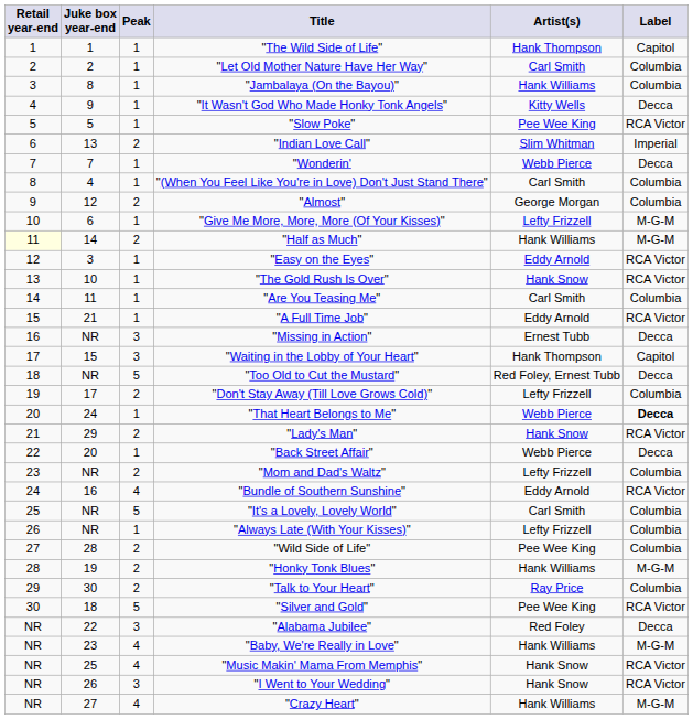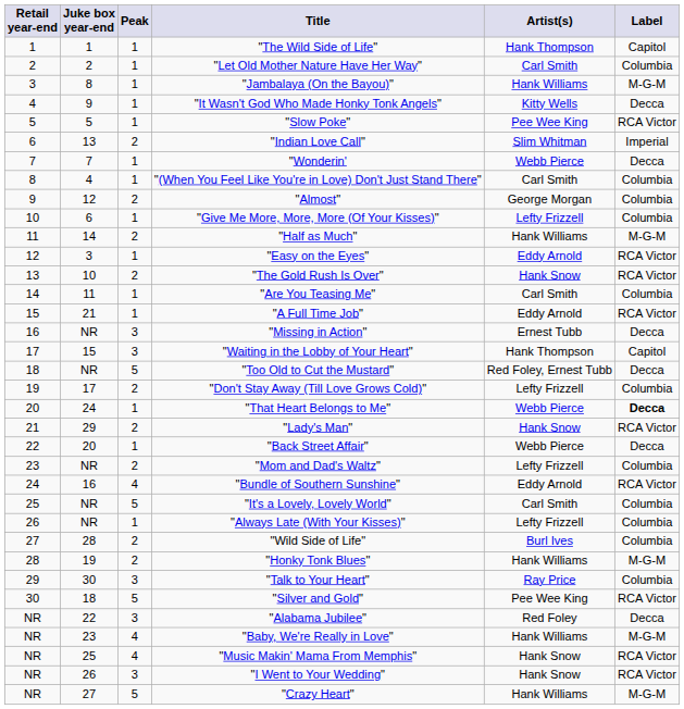"Jambalaya (On the Bayou)" | Label: Columbia -> M-G-M
"Give Me More, More, More (Of Your Kisses)" | Label: M-G-M -> Columbia
"Half as Much" | Retail year-end: lightyellow background -> no background
"The Gold Rush Is Over" | Peak: 1 -> 2
"Wild Side of Life" | Artist(s): Pee Wee King -> Burl Ives
"Talk to Your Heart" | Peak: 2 -> 3
"Crazy Heart" | Peak: 4 -> 5
